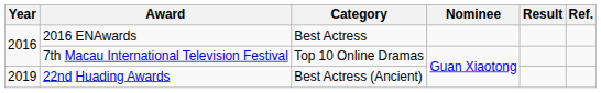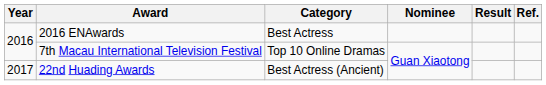22nd Huading Awards | Year: 2019 -> 2017
